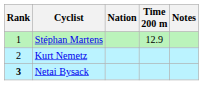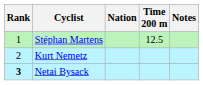Stéphan Martens | Time 200 m: 12.9 -> 12.5
